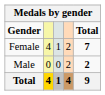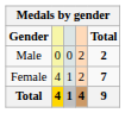rows swapped: Male <-> Female
